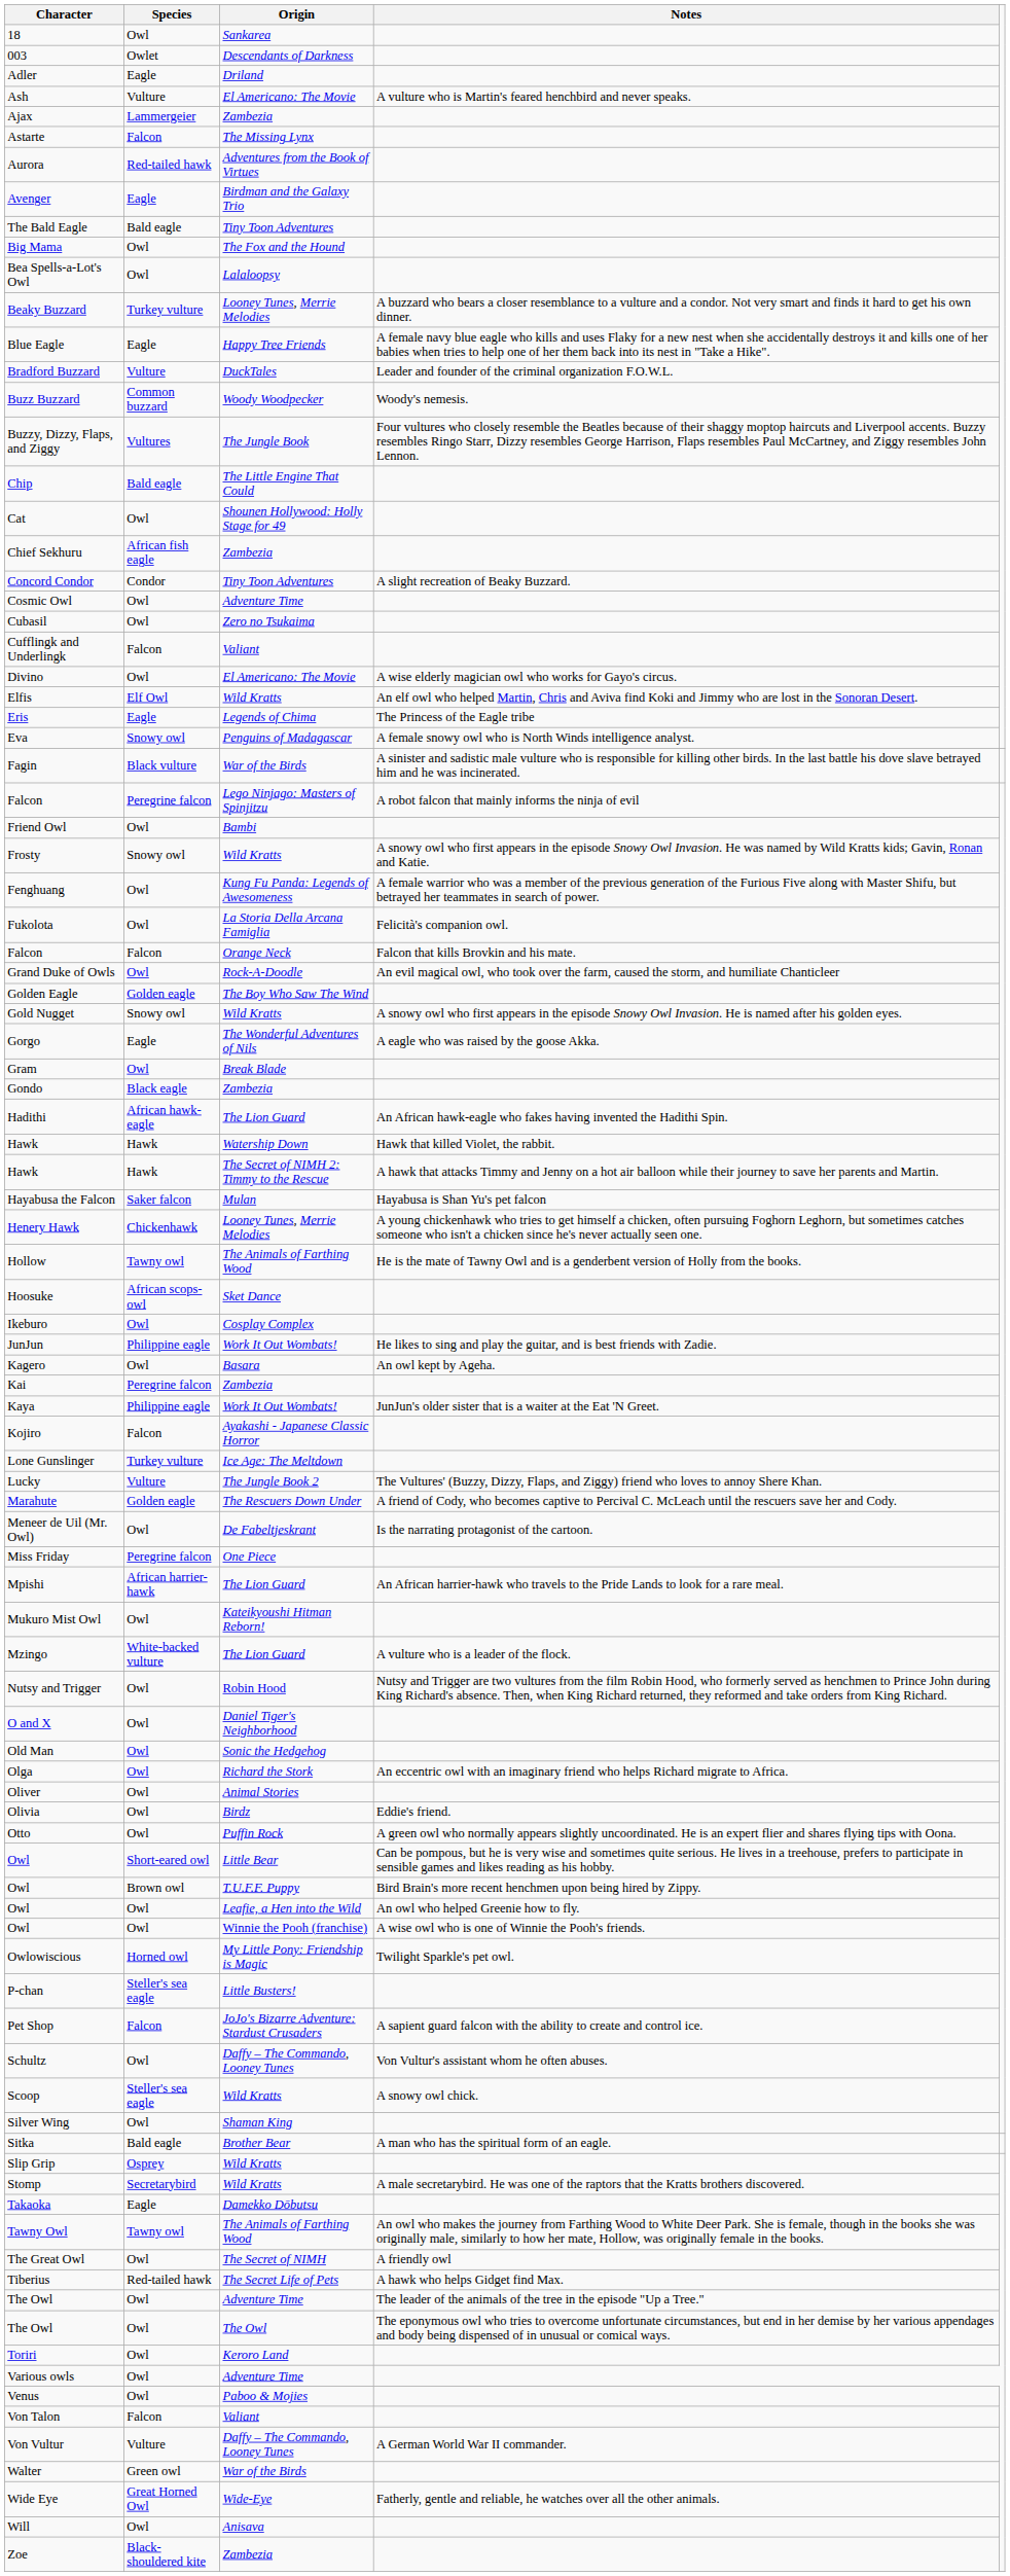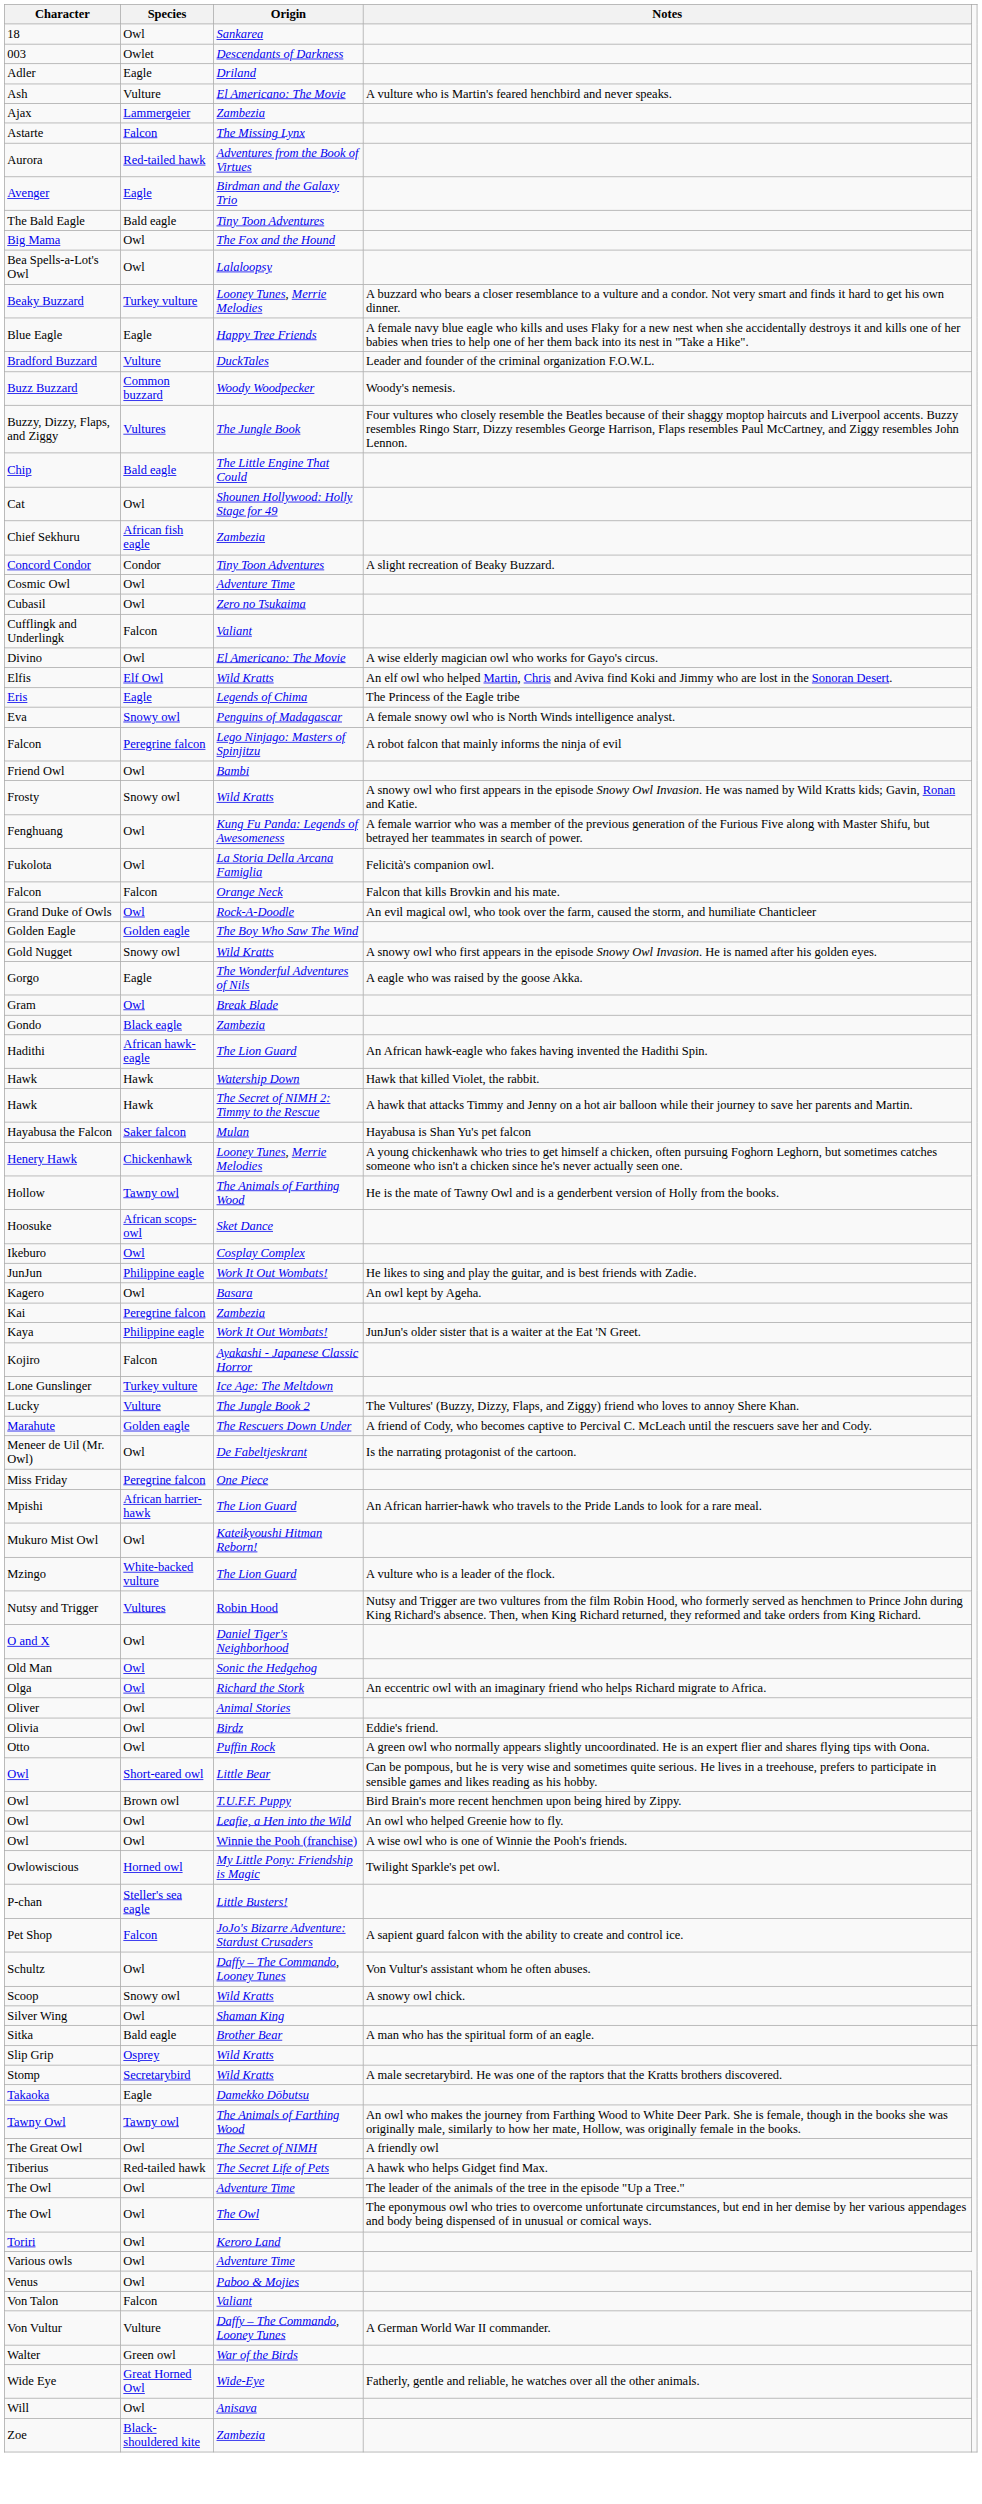- row: Fagin | Black vulture | War of the Birds | A sinister and sadistic male vulture who is responsible for killing other birds. In the last battle his dove slave betrayed him and he was incinerated.
Nutsy and Trigger | Species: Owl -> Vultures
Scoop | Species: Steller's sea eagle -> Snowy owl
